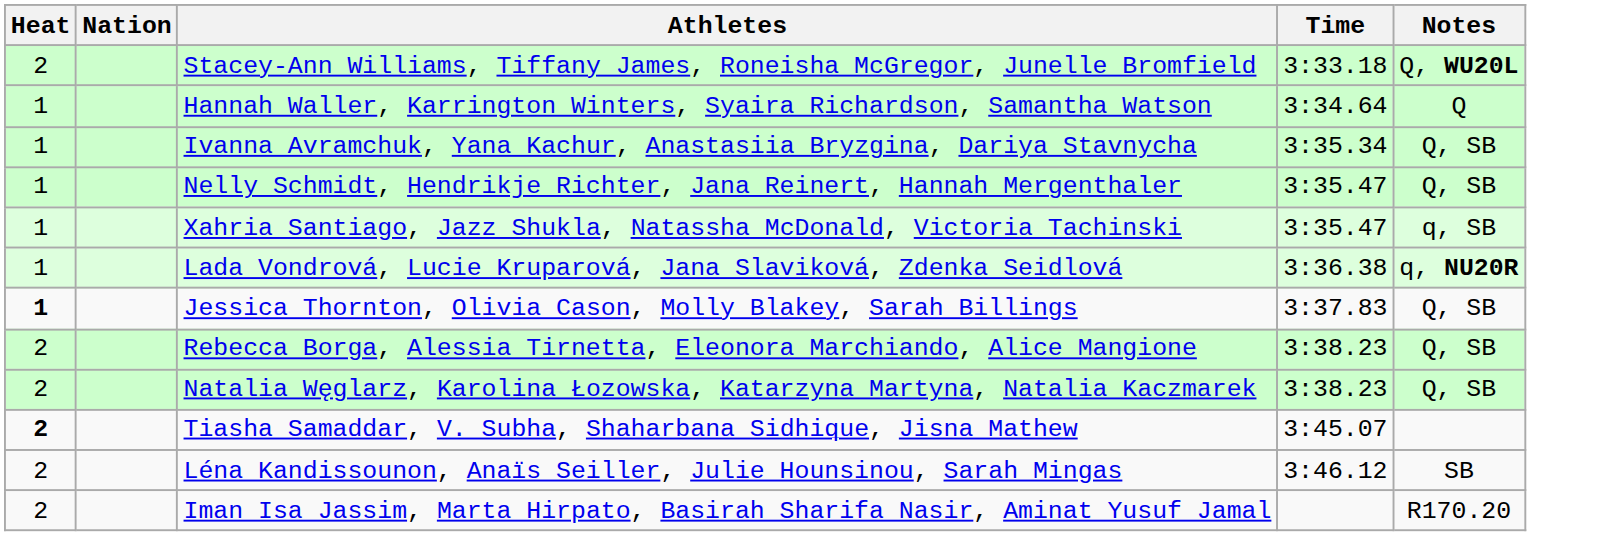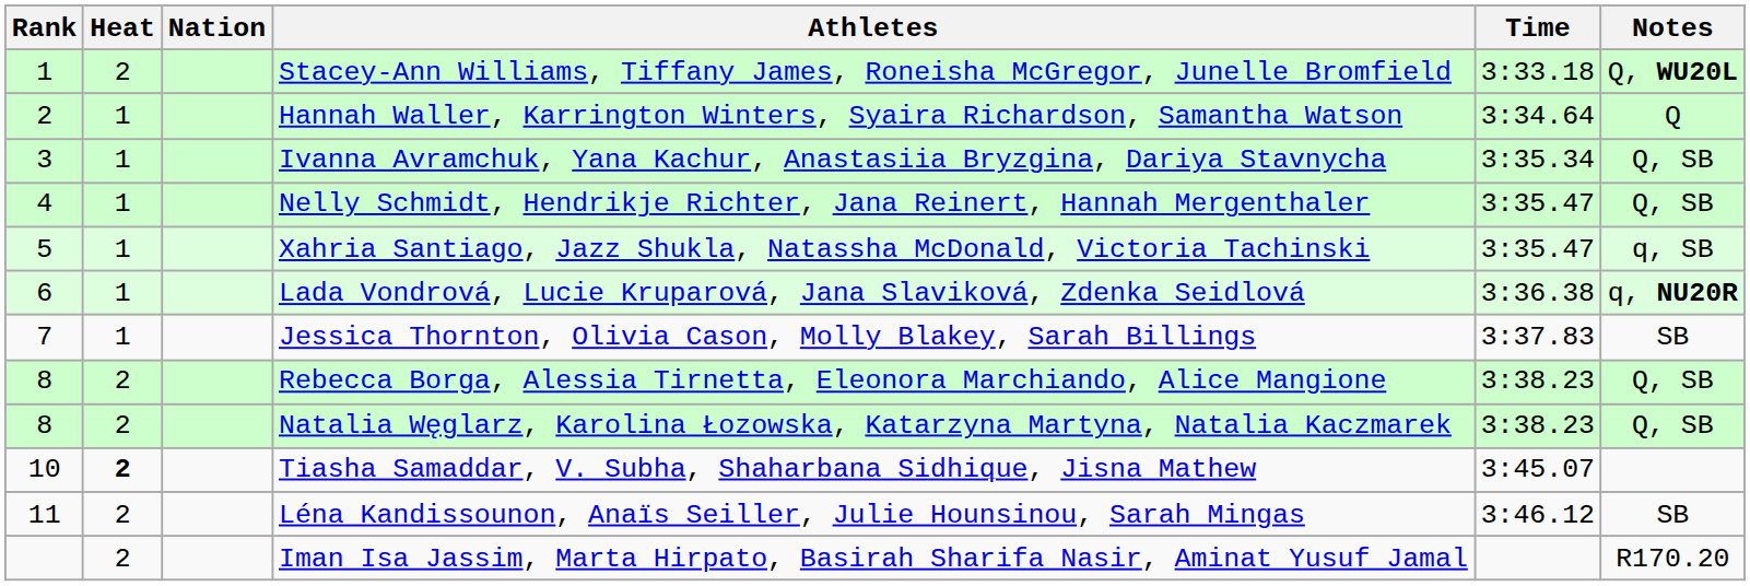+ column: Rank | 1 | 2 | 3 | 4 | 5 | 6 | 7 | 8 | 8 | 10 | 11
Jessica Thornton, Olivia Cason, Molly Blakey, Sarah Billings | Heat: bold -> normal
Jessica Thornton, Olivia Cason, Molly Blakey, Sarah Billings | Notes: Q, SB -> SB
